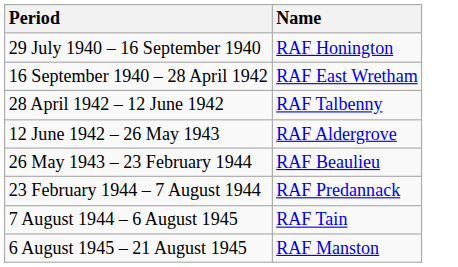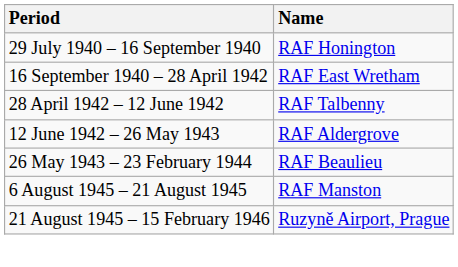- row: 23 February 1944 – 7 August 1944 | RAF Predannack
- row: 7 August 1944 – 6 August 1945 | RAF Tain
+ row: 21 August 1945 – 15 February 1946 | Ruzyně Airport, Prague
